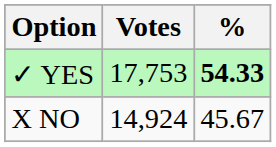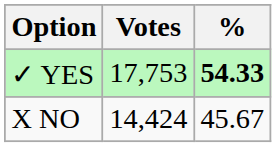X NO | Votes: 14,924 -> 14,424
